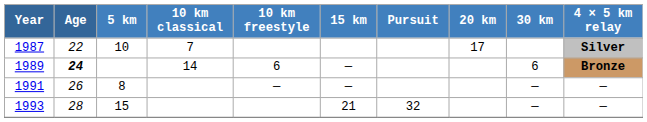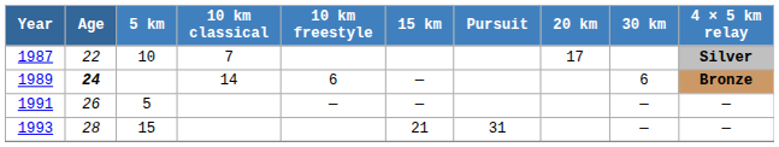1991 | 5 km: 8 -> 5
1993 | Pursuit: 32 -> 31
